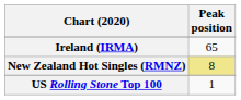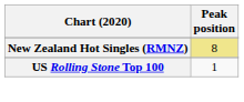- row: Ireland (IRMA) | 65
